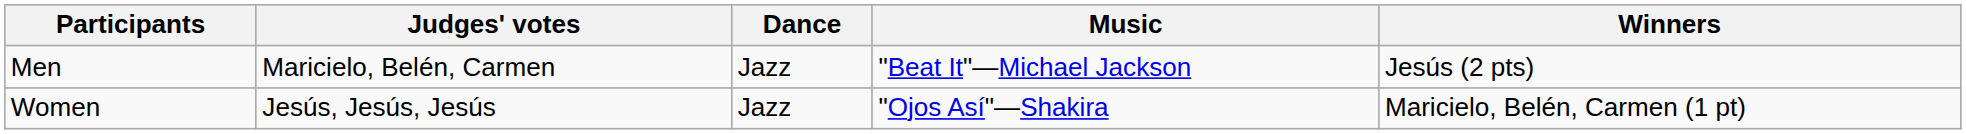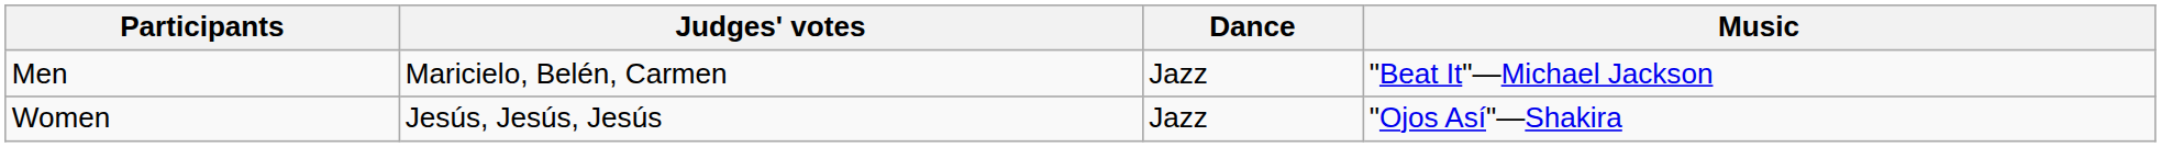- column: Winners | Jesús (2 pts) | Maricielo, Belén, Carmen (1 pt)
